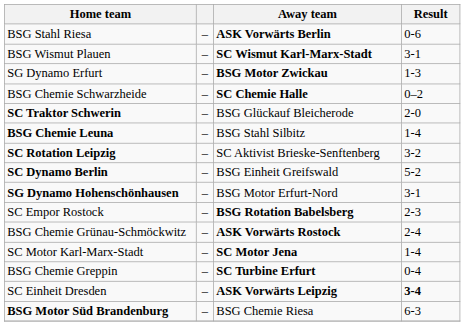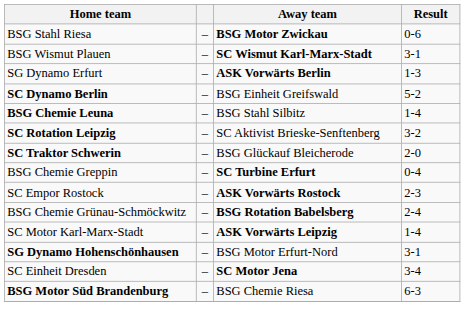BSG Stahl Riesa | Away team: ASK Vorwärts Berlin -> BSG Motor Zwickau
SG Dynamo Erfurt | Away team: BSG Motor Zwickau -> ASK Vorwärts Berlin
- row: BSG Chemie Schwarzheide | – | SC Chemie Halle | 0–2
rows swapped: SC Traktor Schwerin <-> SC Dynamo Berlin
rows swapped: BSG Chemie Greppin <-> SG Dynamo Hohenschönhausen
SC Empor Rostock | Away team: BSG Rotation Babelsberg -> ASK Vorwärts Rostock
BSG Chemie Grünau-Schmöckwitz | Away team: ASK Vorwärts Rostock -> BSG Rotation Babelsberg
SC Motor Karl-Marx-Stadt | Away team: SC Motor Jena -> ASK Vorwärts Leipzig
SC Einheit Dresden | Away team: ASK Vorwärts Leipzig -> SC Motor Jena
SC Einheit Dresden | Result: bold -> normal
